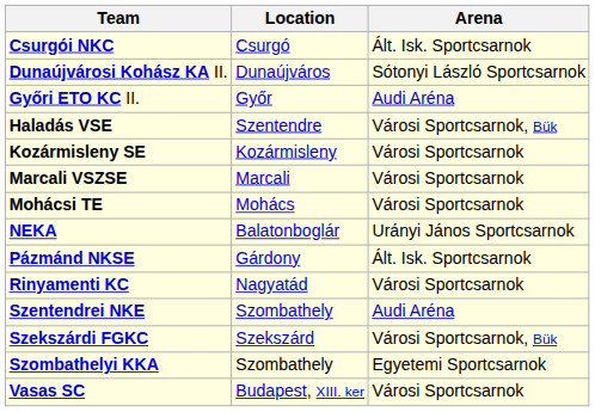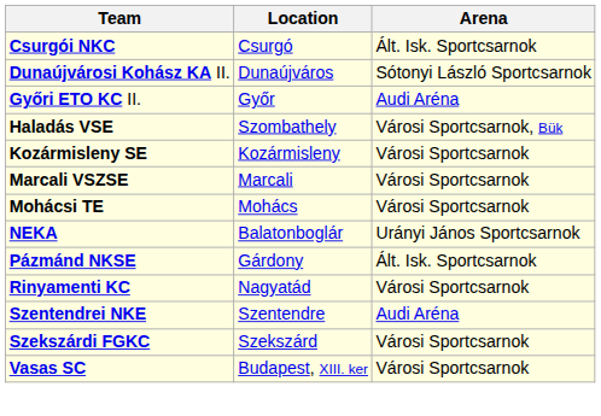Haladás VSE | Location: Szentendre -> Szombathely
Szentendrei NKE | Location: Szombathely -> Szentendre
Szekszárdi FGKC | Arena: Városi Sportcsarnok, Bük -> Városi Sportcsarnok
- row: Szombathelyi KKA | Szombathely | Egyetemi Sportcsarnok
